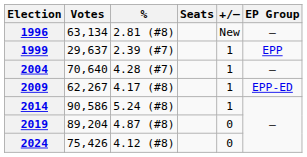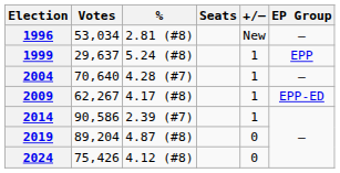1996 | Votes: 63,134 -> 53,034
1999 | %: 2.39 (#7) -> 5.24 (#8)
2014 | %: 5.24 (#8) -> 2.39 (#7)
